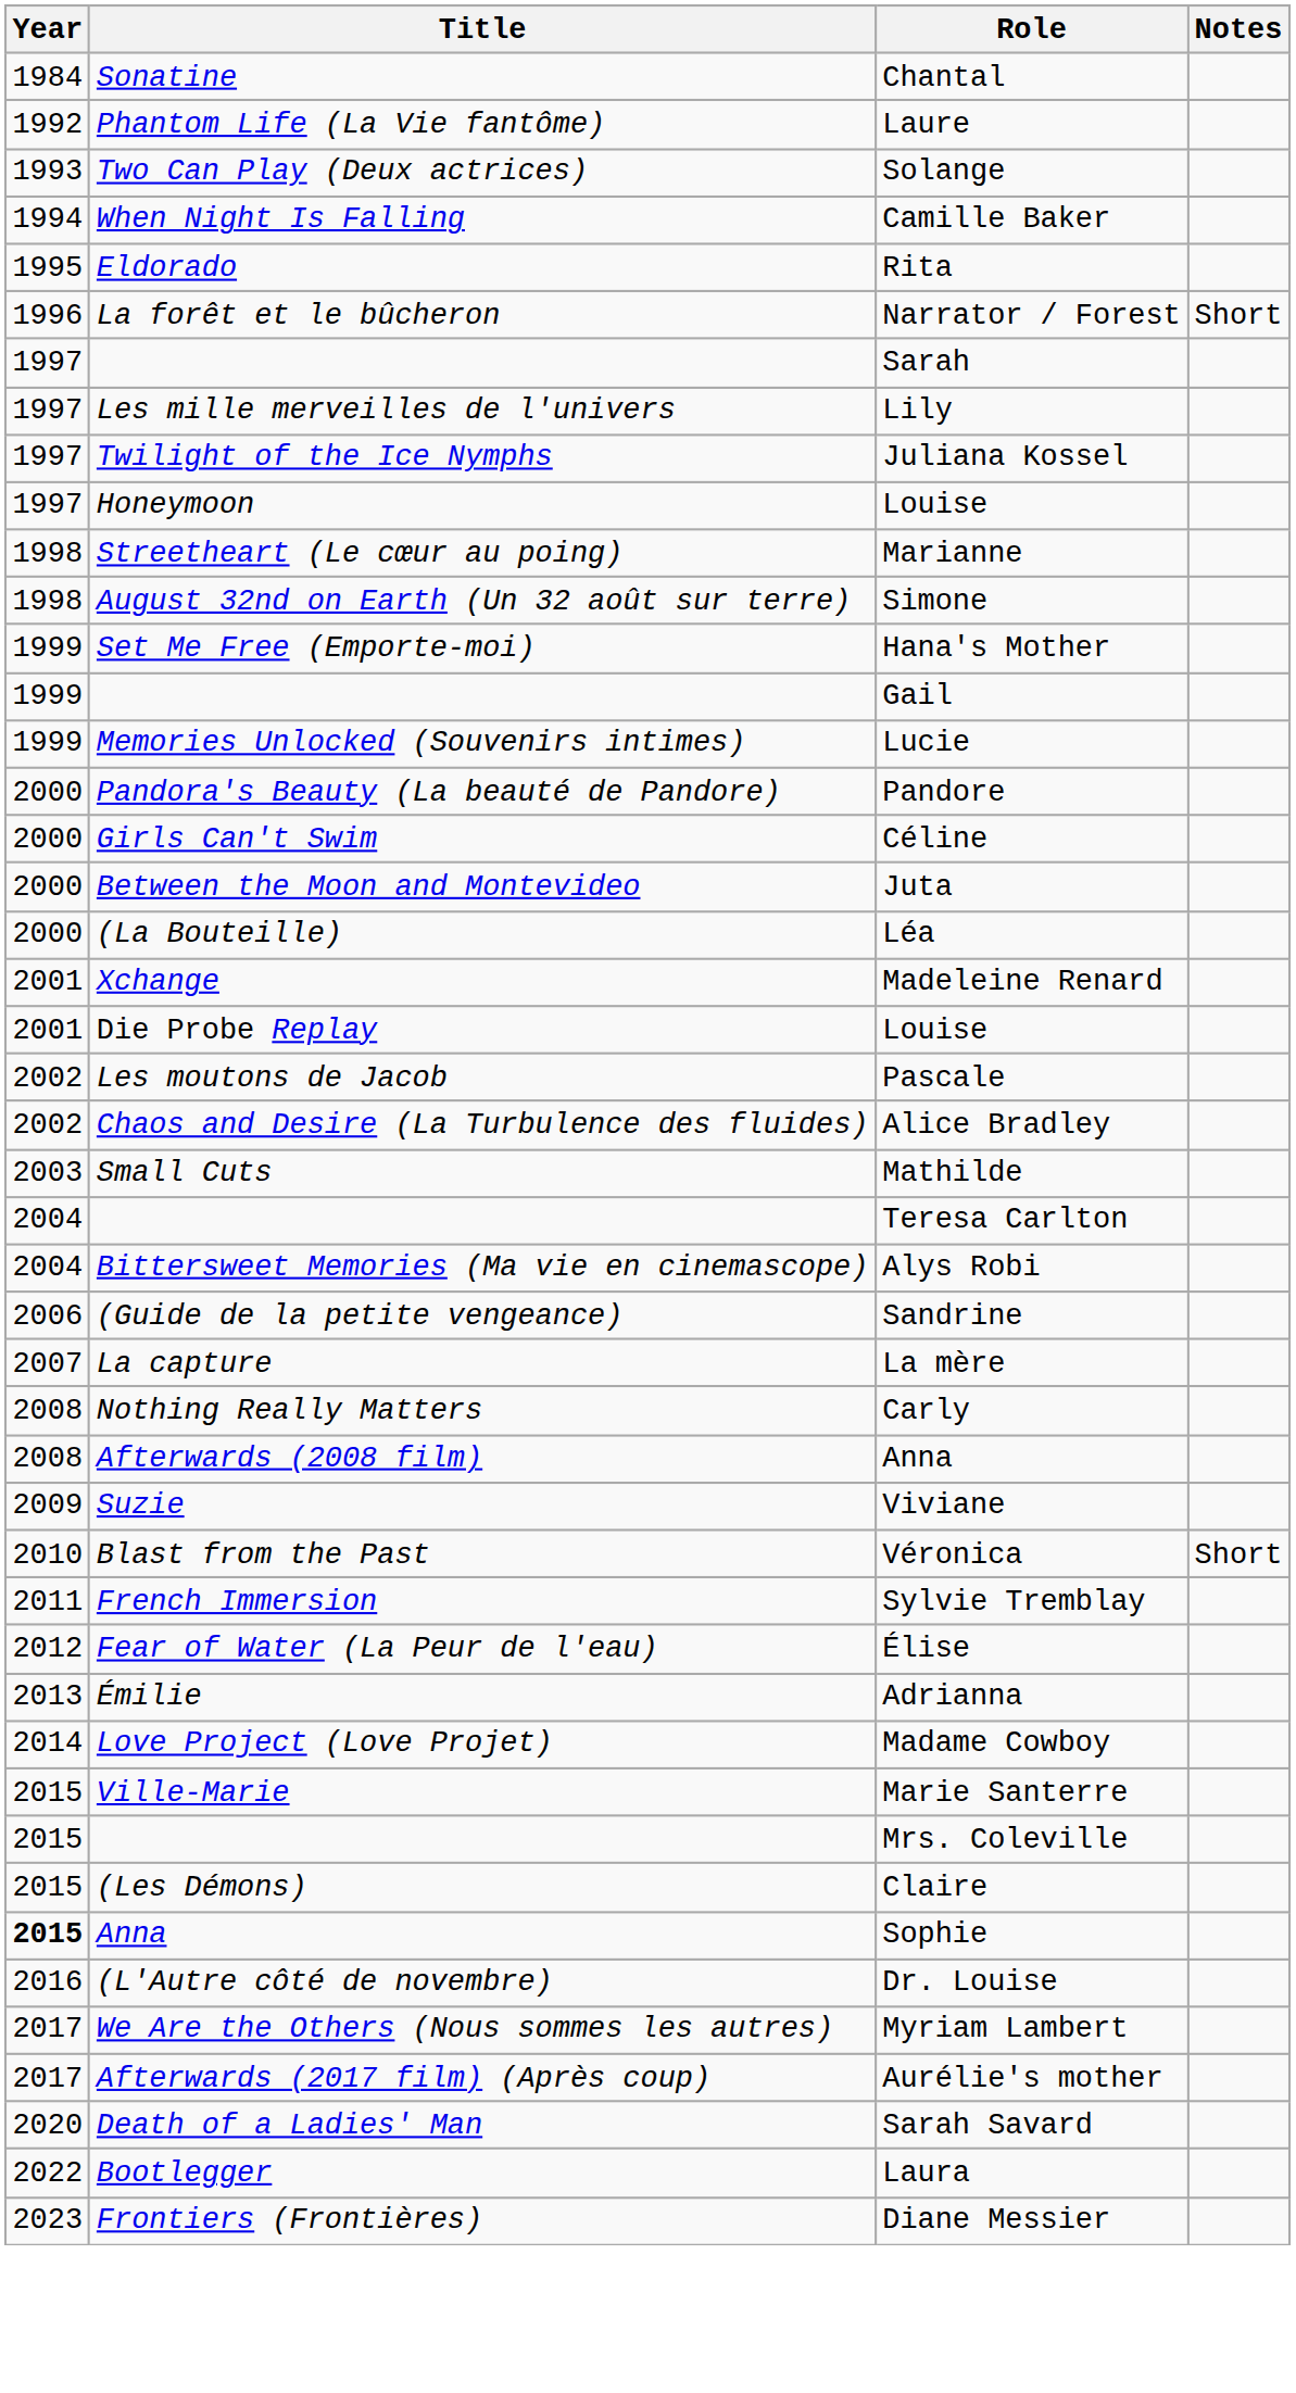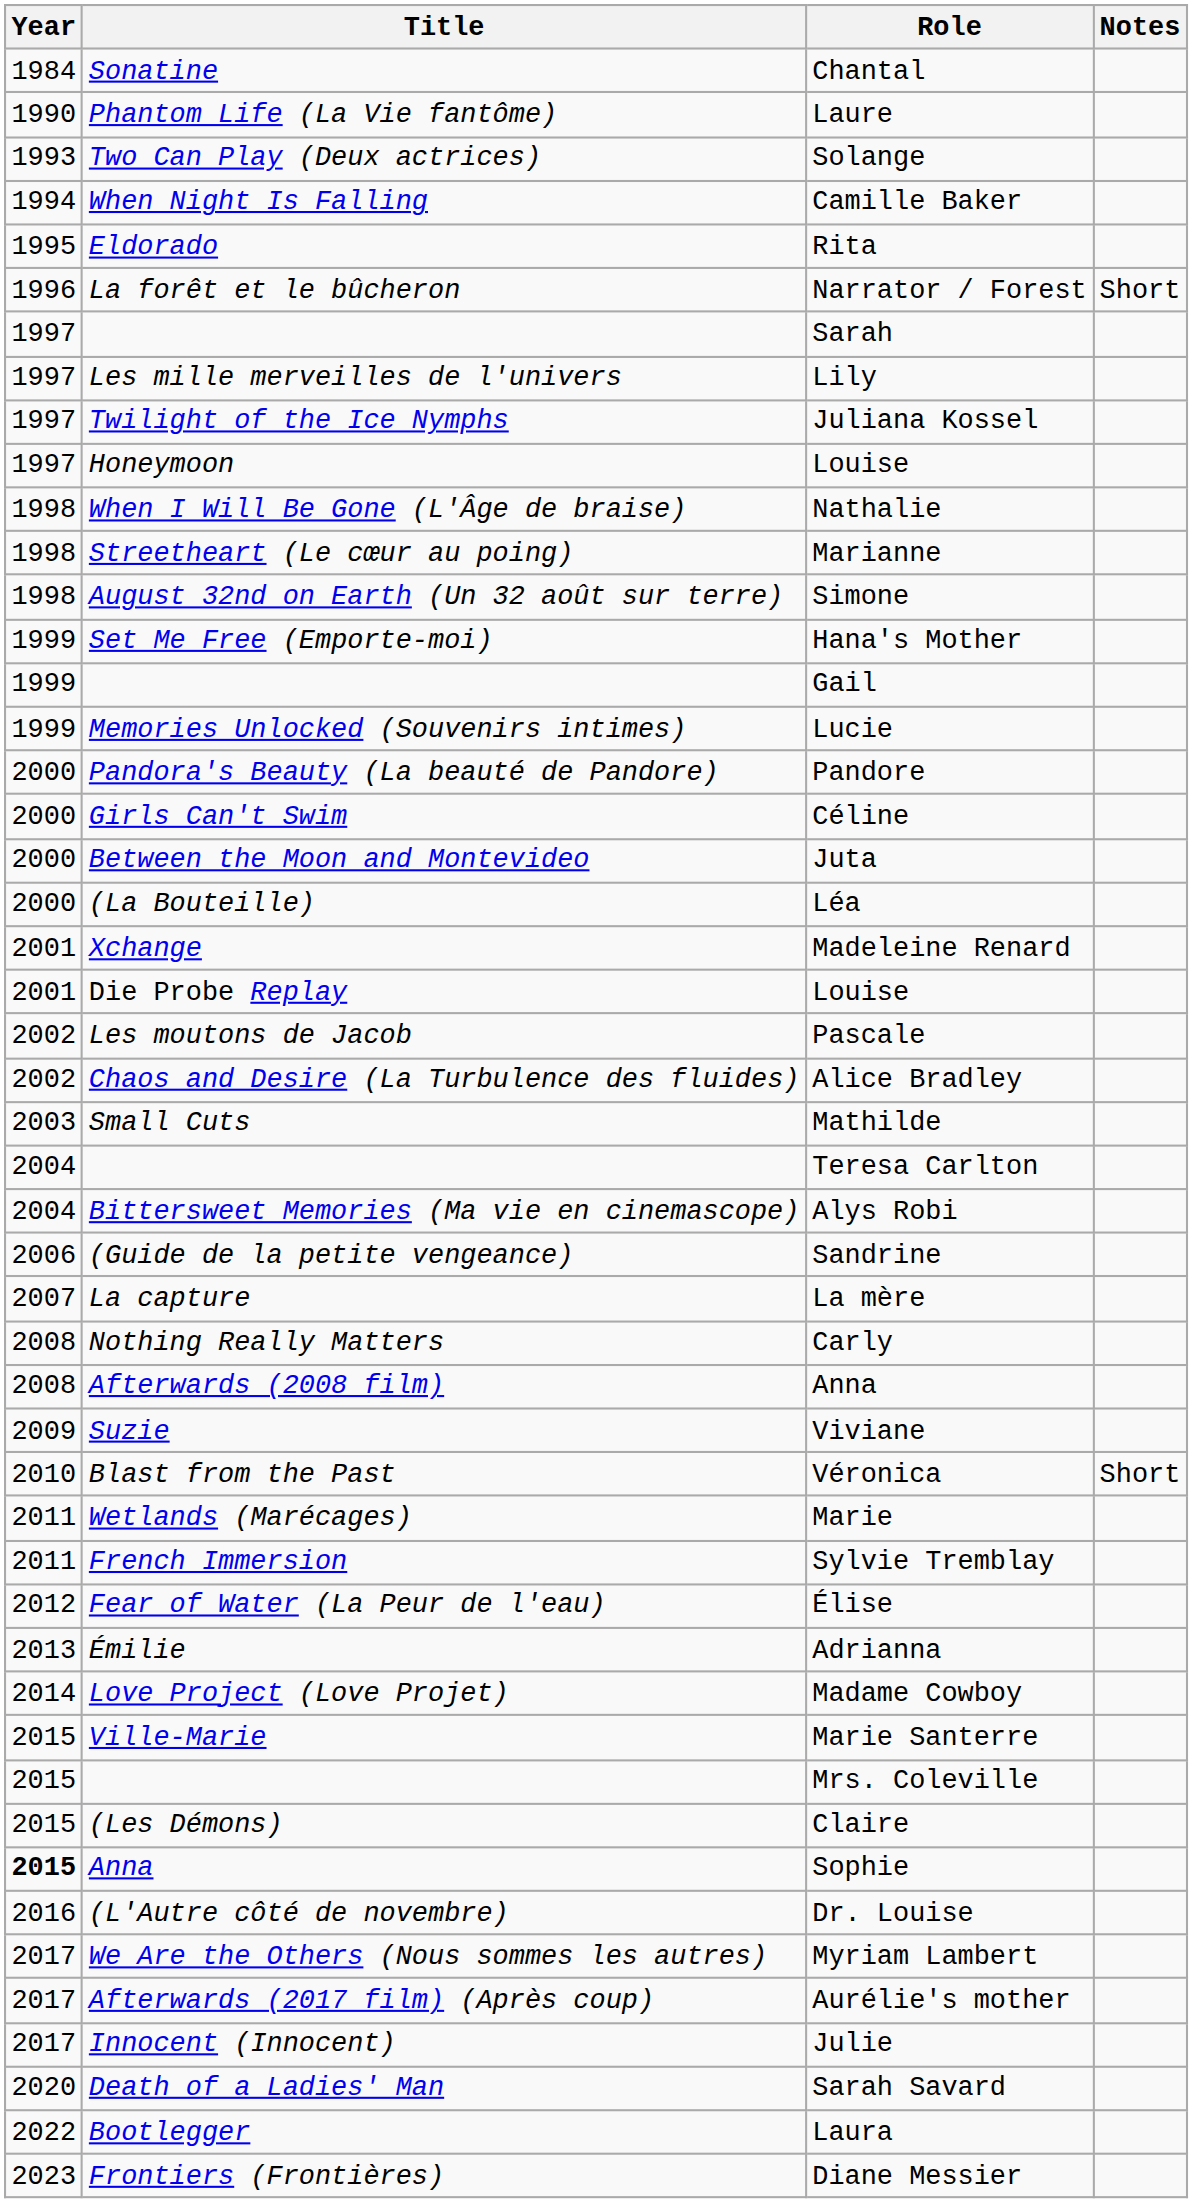Laure | Year: 1992 -> 1990
+ row: 1998 | When I Will Be Gone (L'Âge de braise) | Nathalie
+ row: 2011 | Wetlands (Marécages) | Marie
+ row: 2017 | Innocent (Innocent) | Julie
